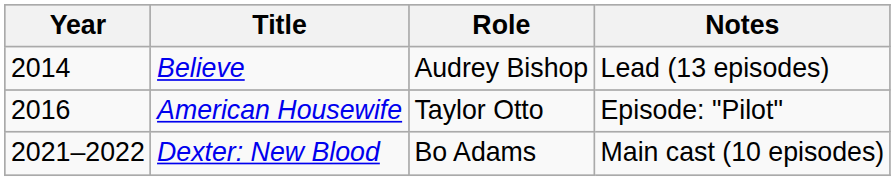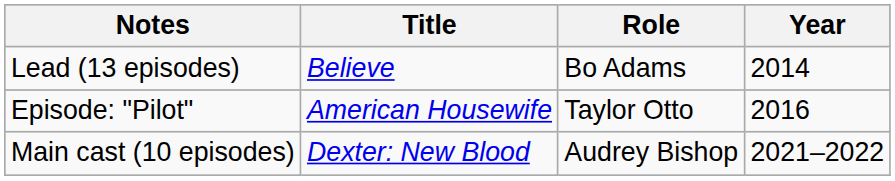columns swapped: Year <-> Notes
Believe | Role: Audrey Bishop -> Bo Adams
Dexter: New Blood | Role: Bo Adams -> Audrey Bishop
